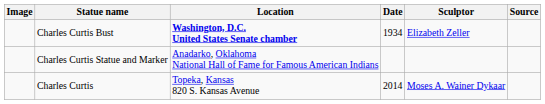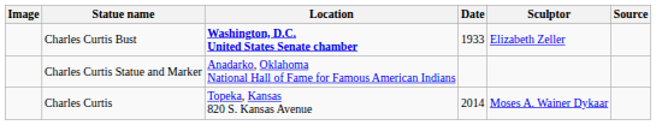Charles Curtis Bust | Date: 1934 -> 1933
